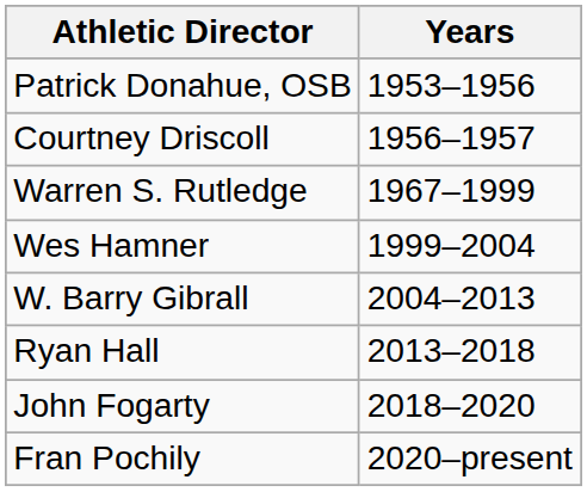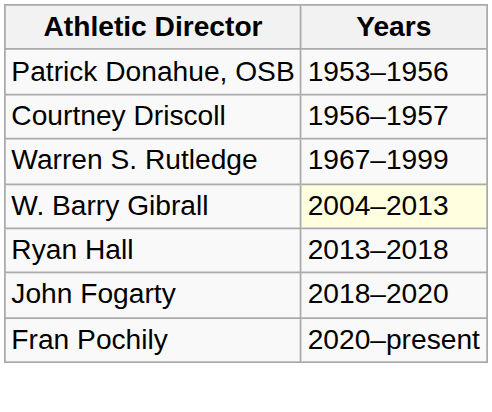- row: Wes Hamner | 1999–2004
W. Barry Gibrall | Years: no background -> lightyellow background
